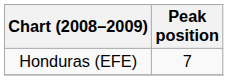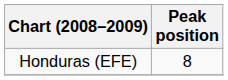Honduras (EFE) | Peak position: 7 -> 8
